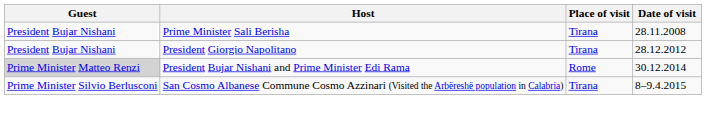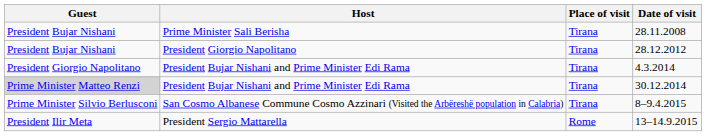+ row: President Giorgio Napolitano | President Bujar Nishani and Prime Minister Edi Rama | Tirana | 4.3.2014
30.12.2014 | Place of visit: Rome -> Tirana
+ row: President Ilir Meta | President Sergio Mattarella | Rome | 13–14.9.2015
